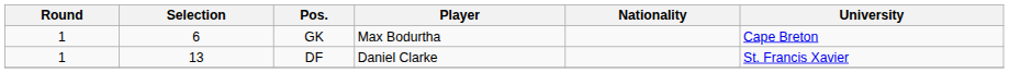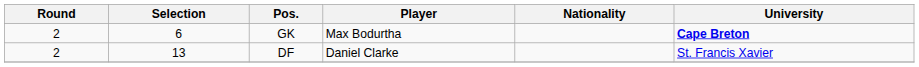GK | Round: 1 -> 2
GK | University: normal -> bold
DF | Round: 1 -> 2
